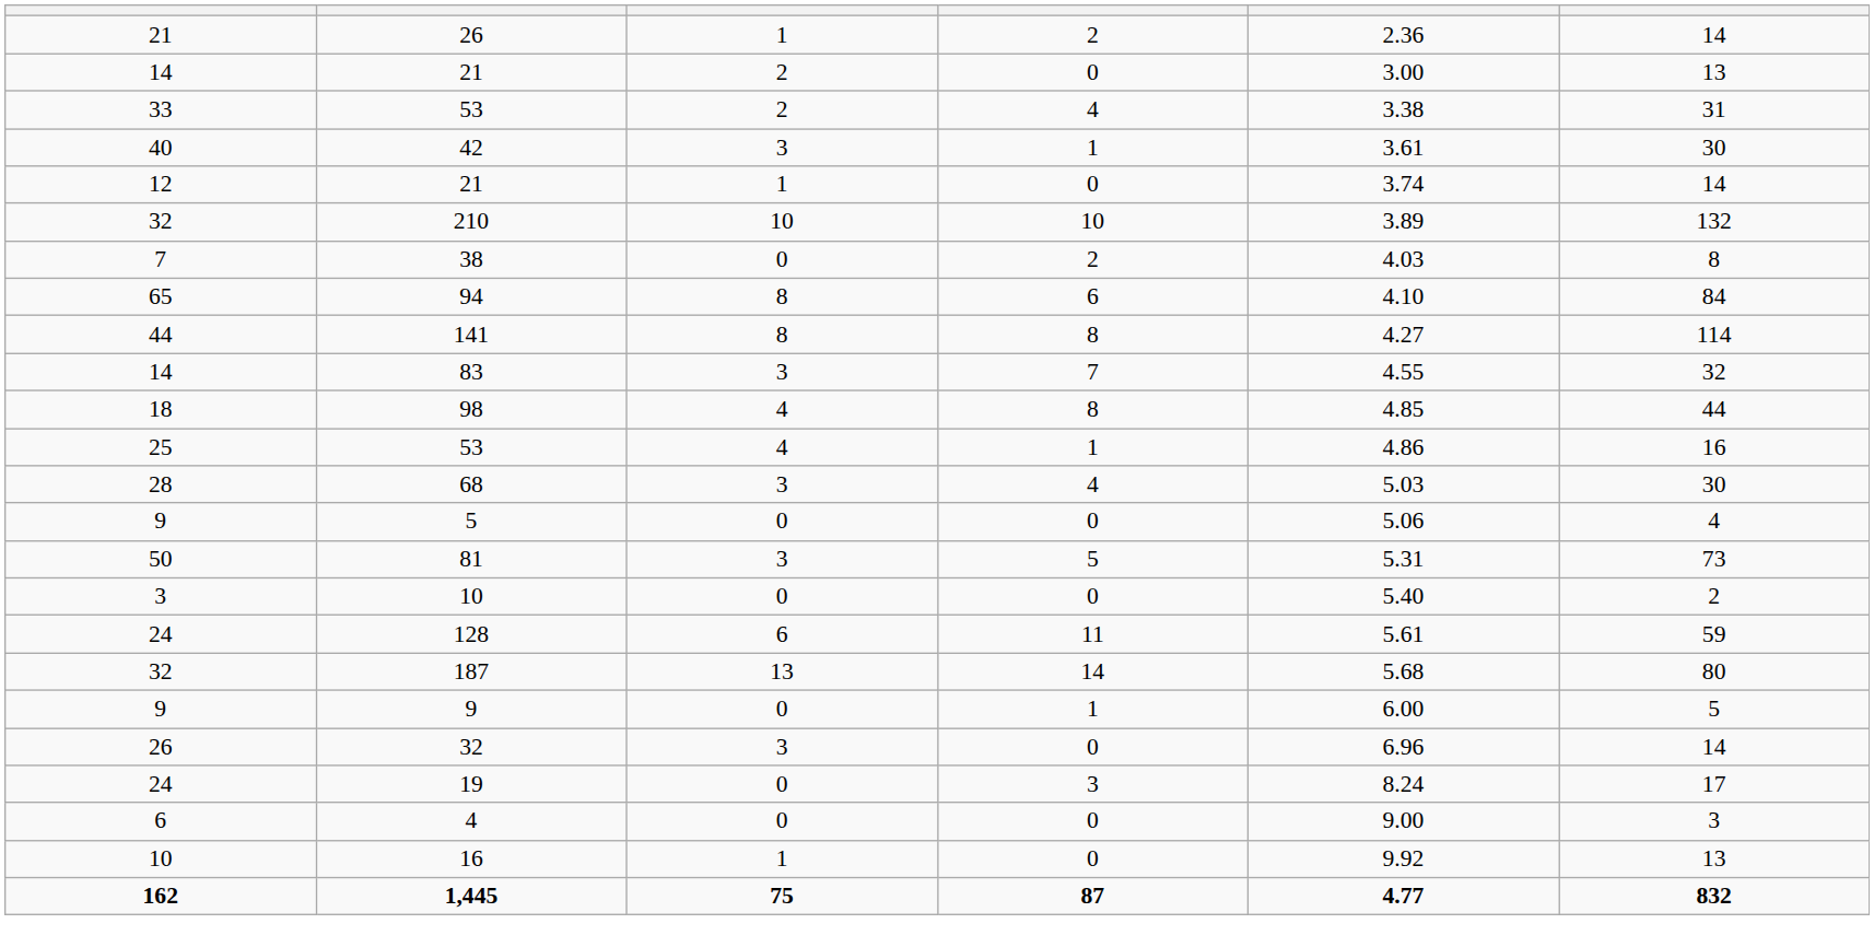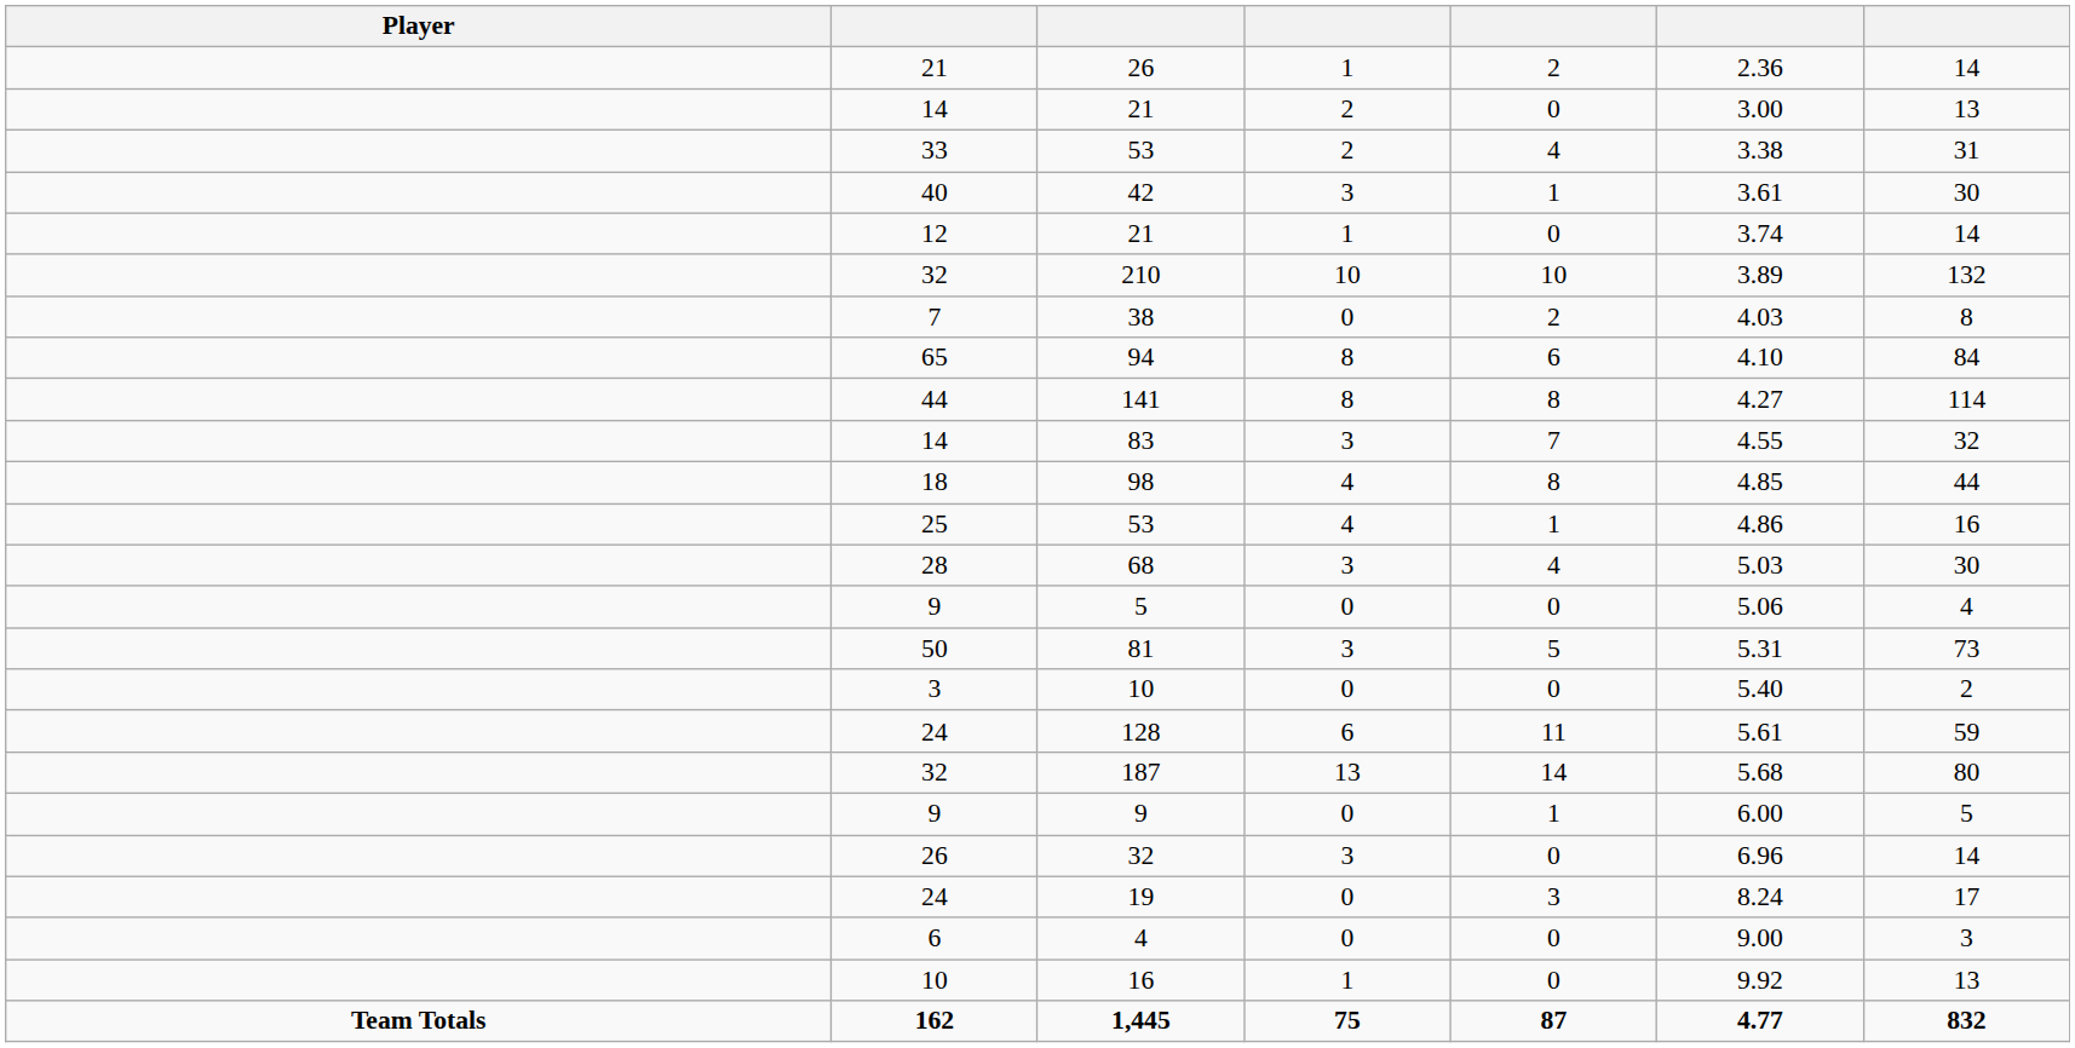+ column: Player | Team Totals
